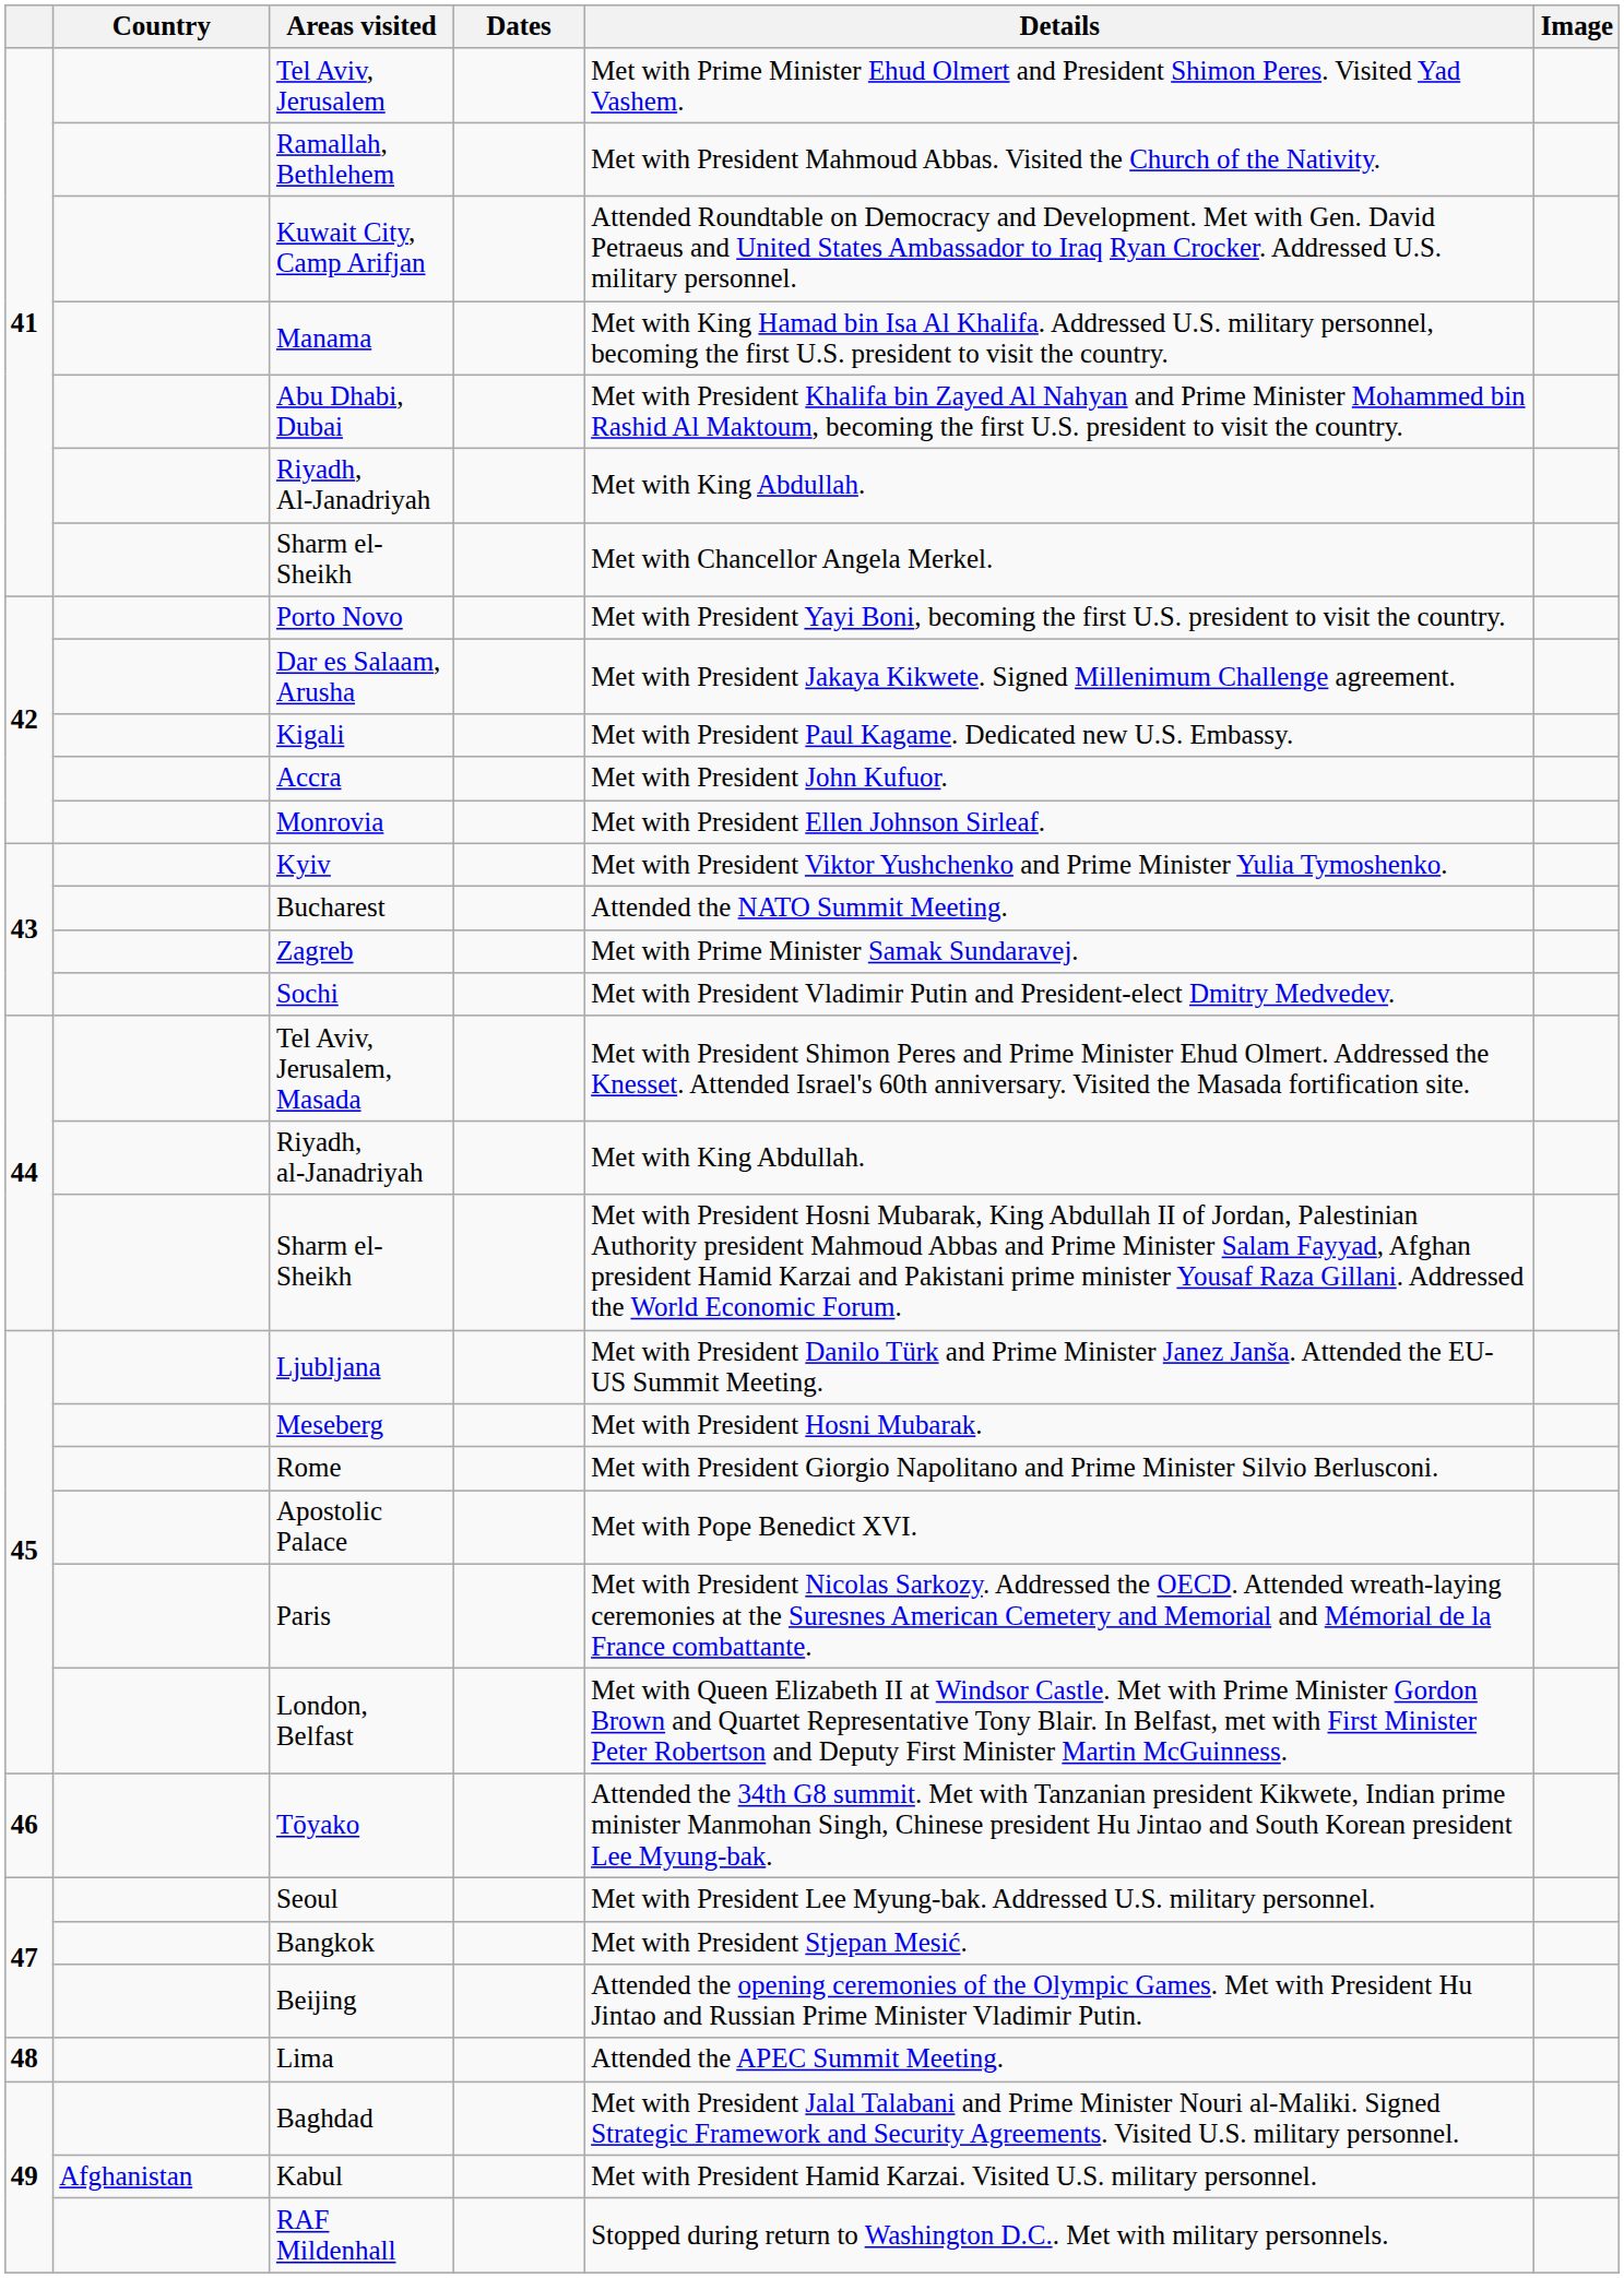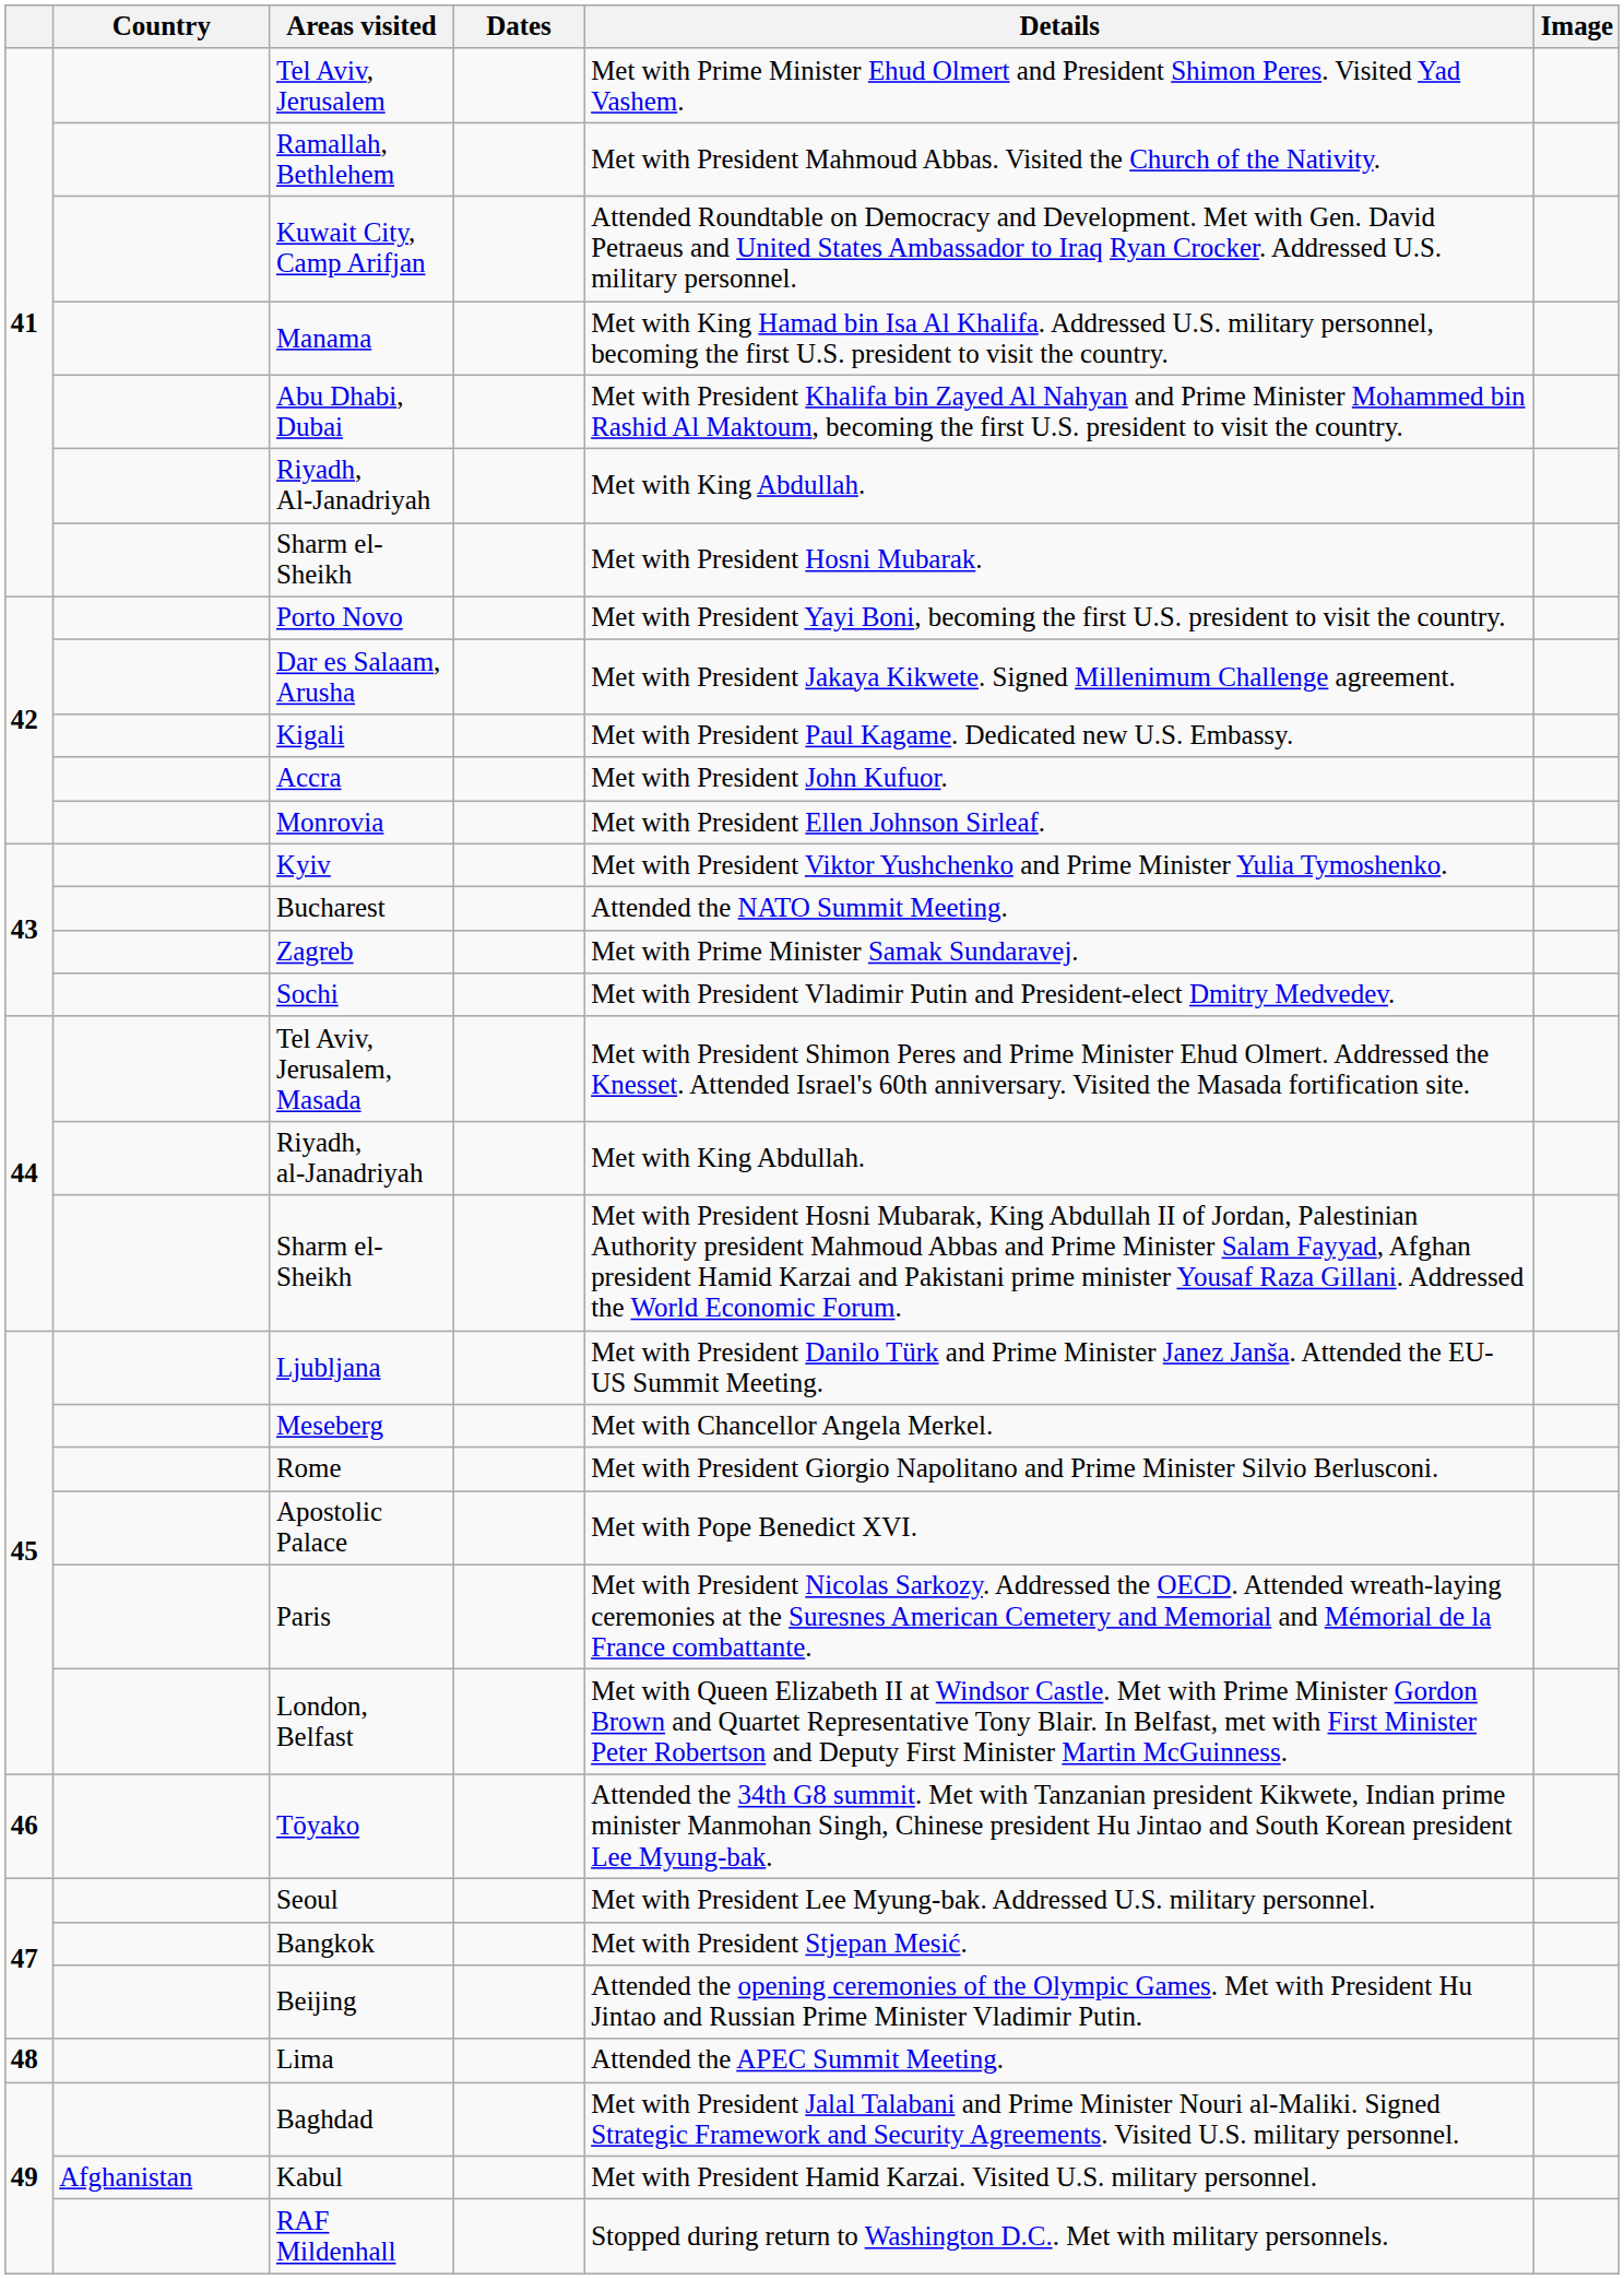41 / Sharm el-Sheikh | Details: Met with Chancellor Angela Merkel. -> Met with President Hosni Mubarak.
Meseberg | Details: Met with President Hosni Mubarak. -> Met with Chancellor Angela Merkel.
